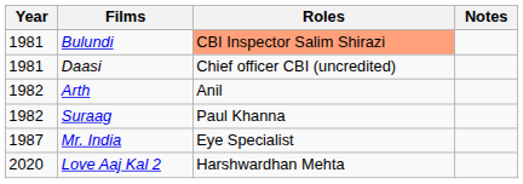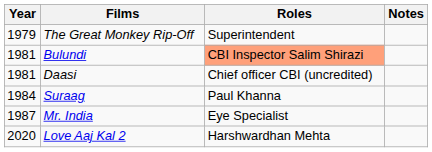+ row: 1979 | The Great Monkey Rip-Off | Superintendent
- row: 1982 | Arth | Anil
Suraag | Year: 1982 -> 1984
